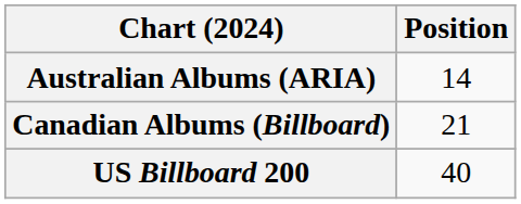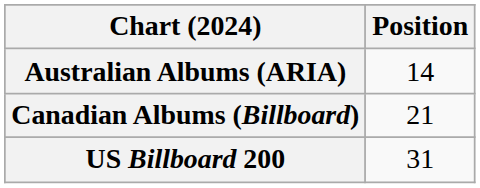US Billboard 200 | Position: 40 -> 31
